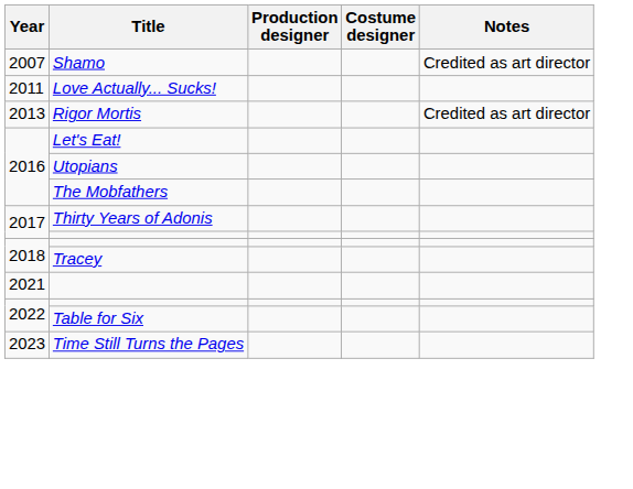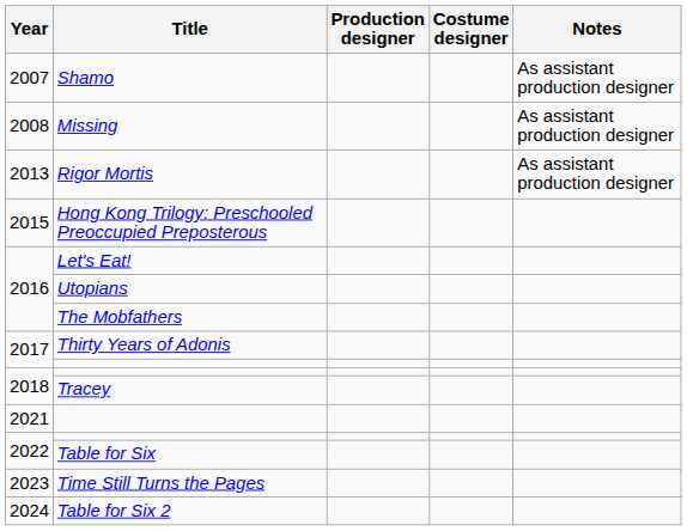Shamo | Notes: Credited as art director -> As assistant production designer
+ row: 2008 | Missing | As assistant production designer
- row: 2011 | Love Actually... Sucks!
Rigor Mortis | Notes: Credited as art director -> As assistant production designer
+ row: 2015 | Hong Kong Trilogy: Preschooled Preoccupied Preposterous
+ row: 2024 | Table for Six 2
